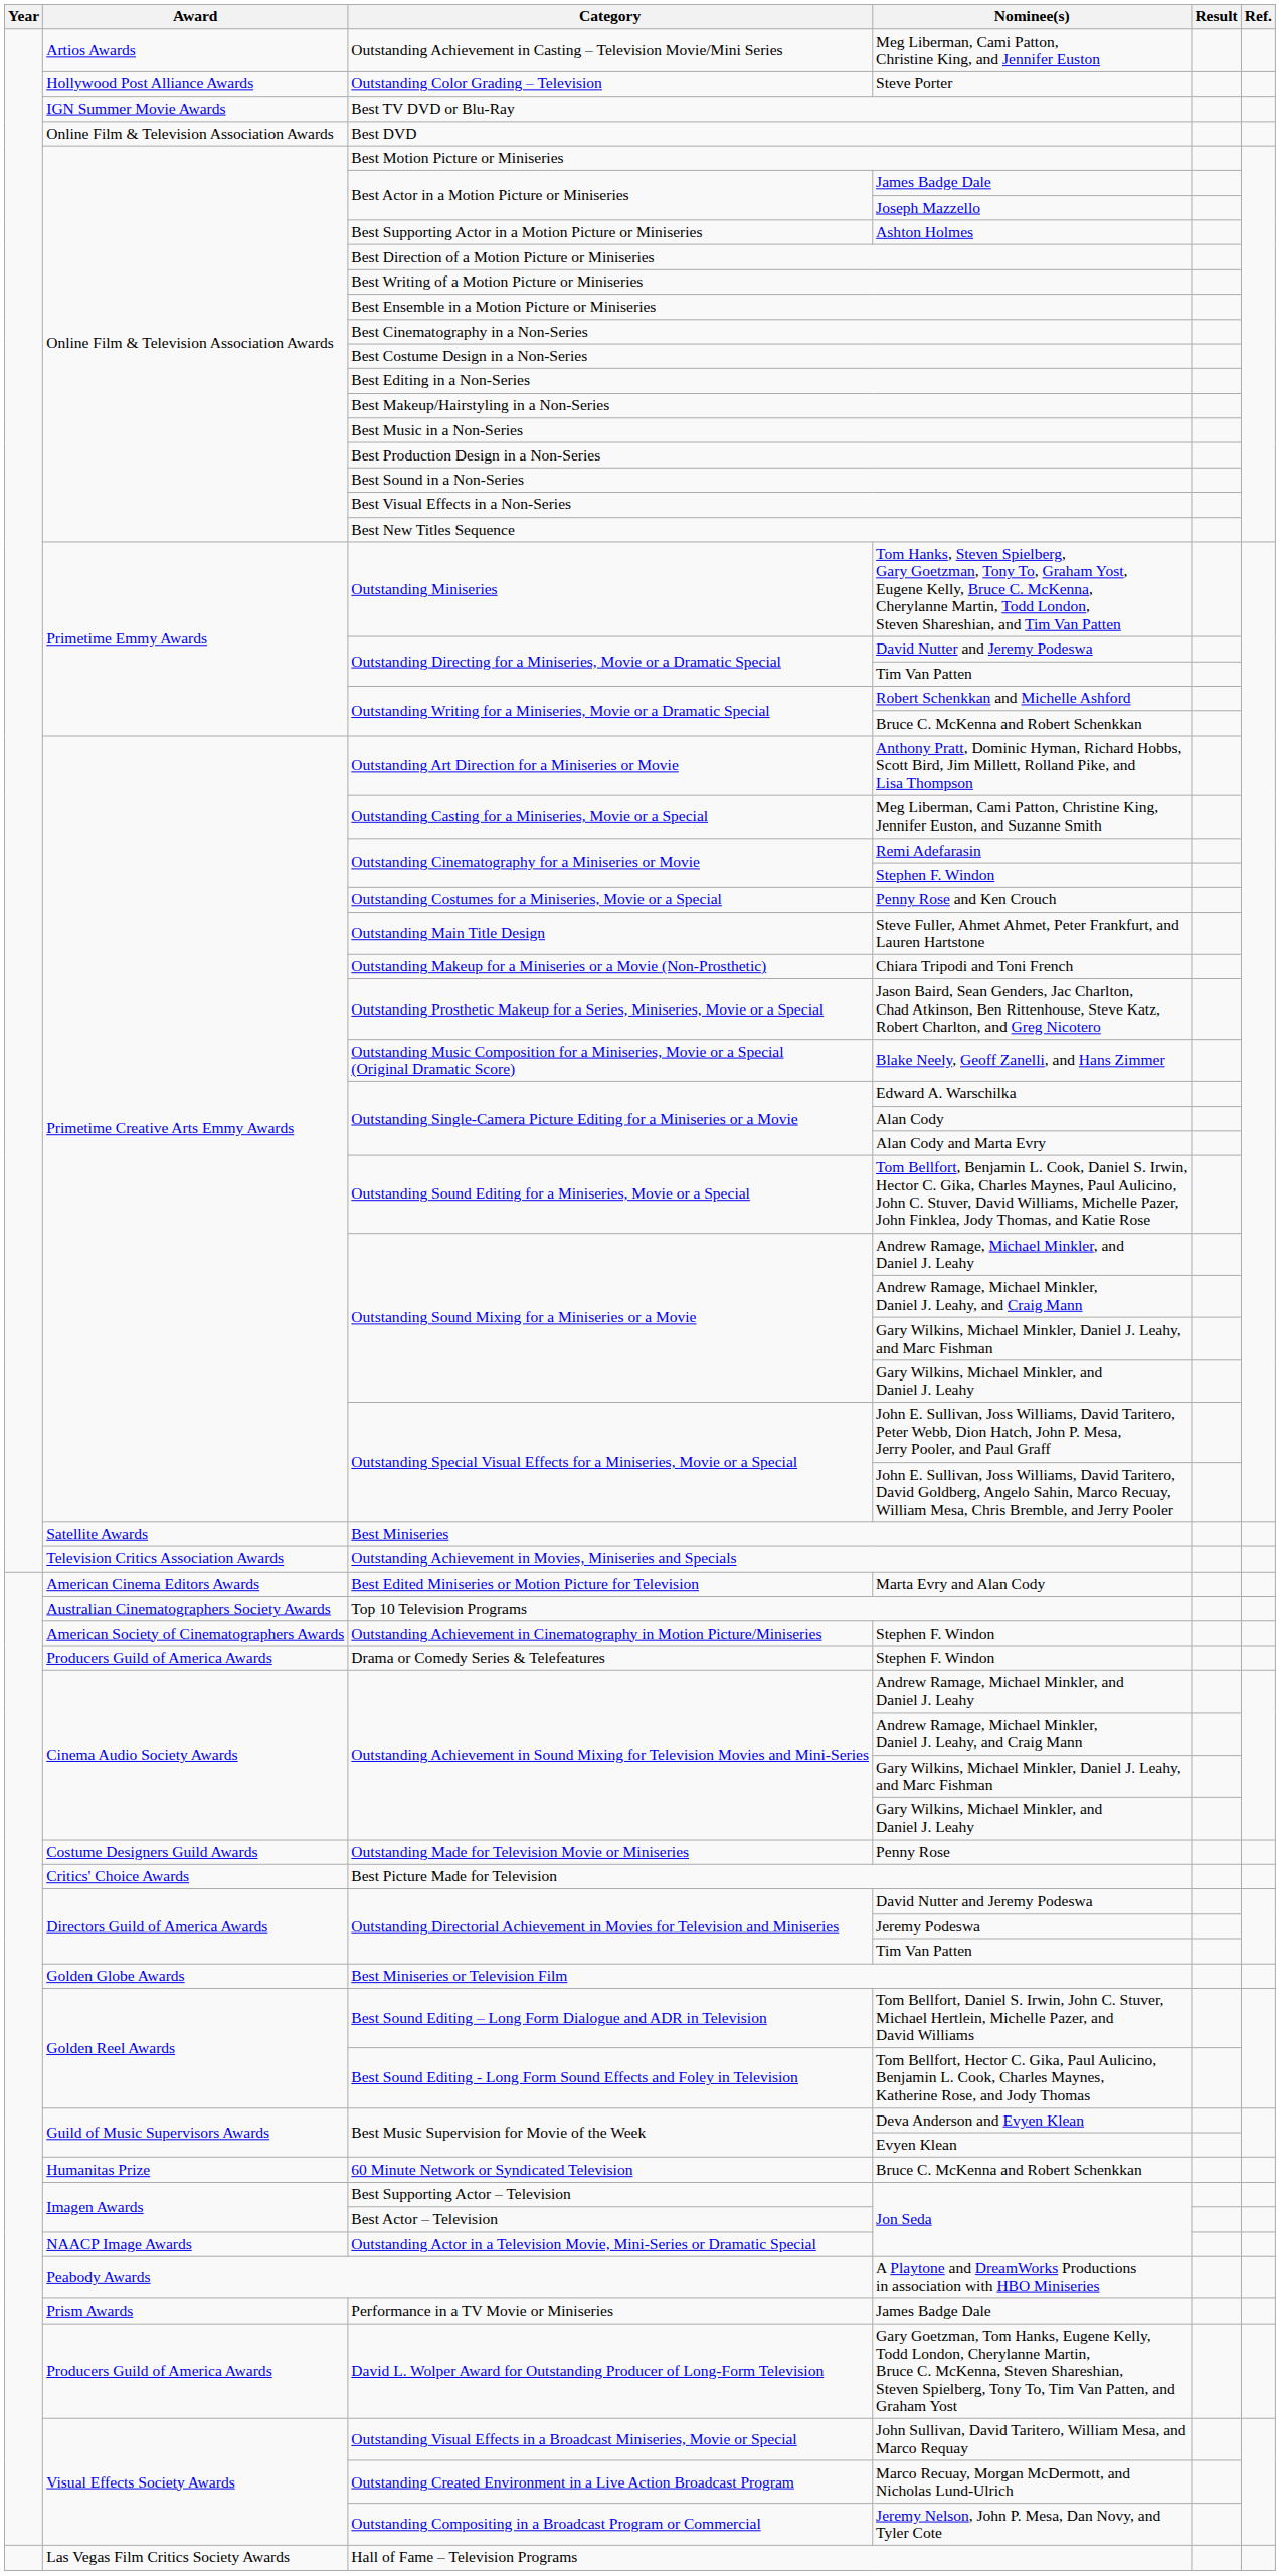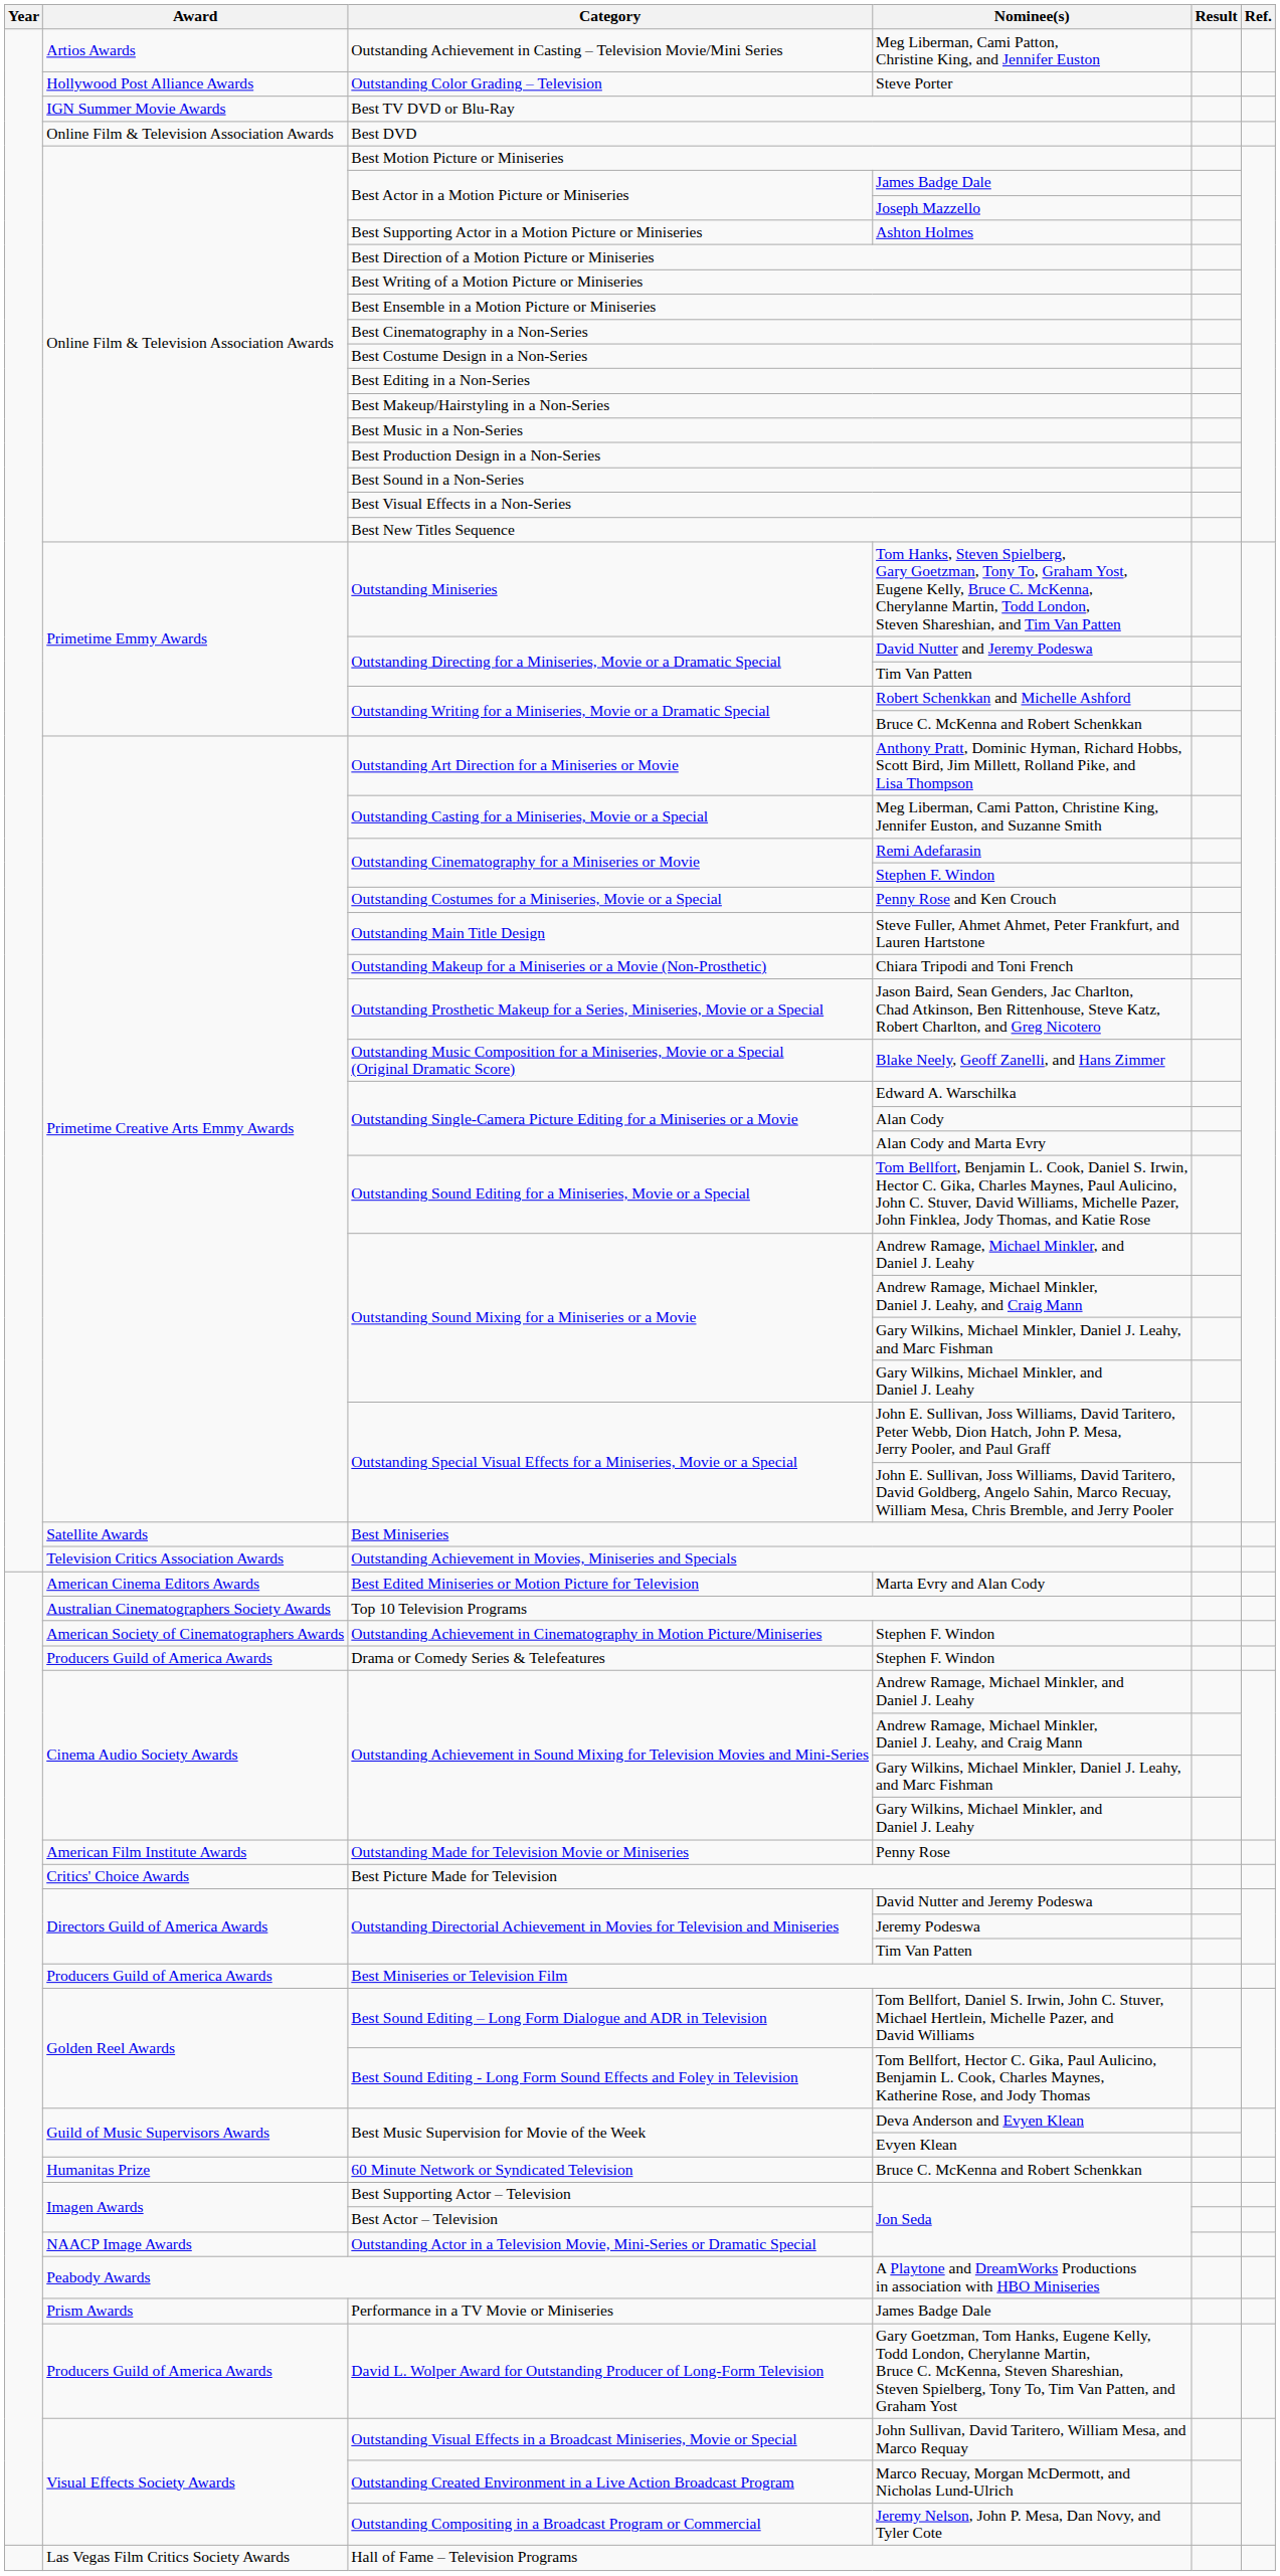Penny Rose | Award: Costume Designers Guild Awards -> American Film Institute Awards
Best Miniseries or Television Film | Award: Golden Globe Awards -> Producers Guild of America Awards
